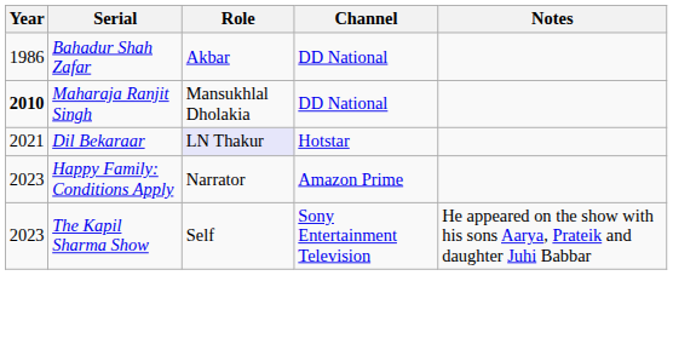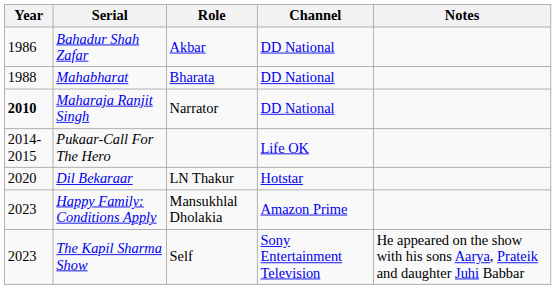+ row: 1988 | Mahabharat | Bharata | DD National
Maharaja Ranjit Singh | Role: Mansukhlal Dholakia -> Narrator
+ row: 2014-2015 | Pukaar-Call For The Hero | Life OK
Dil Bekaraar | Year: 2021 -> 2020
Dil Bekaraar | Role: lavender background -> no background
Happy Family: Conditions Apply | Role: Narrator -> Mansukhlal Dholakia
